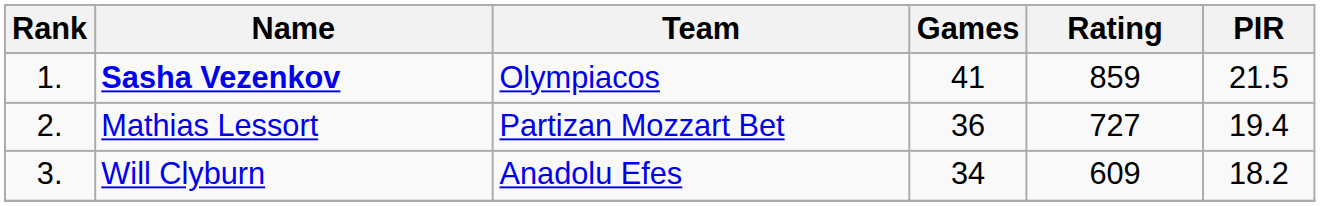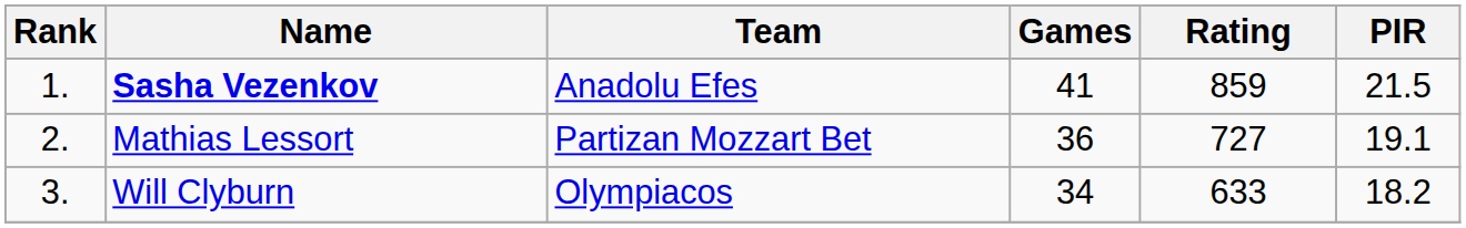Sasha Vezenkov | Team: Olympiacos -> Anadolu Efes
Mathias Lessort | PIR: 19.4 -> 19.1
Will Clyburn | Team: Anadolu Efes -> Olympiacos
Will Clyburn | Rating: 609 -> 633
